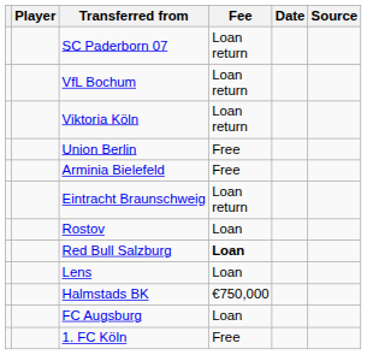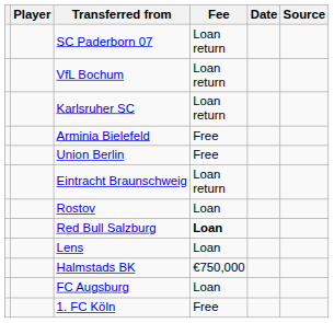+ row: Karlsruher SC | Loan return
- row: Viktoria Köln | Loan return
rows swapped: Union Berlin <-> Arminia Bielefeld
